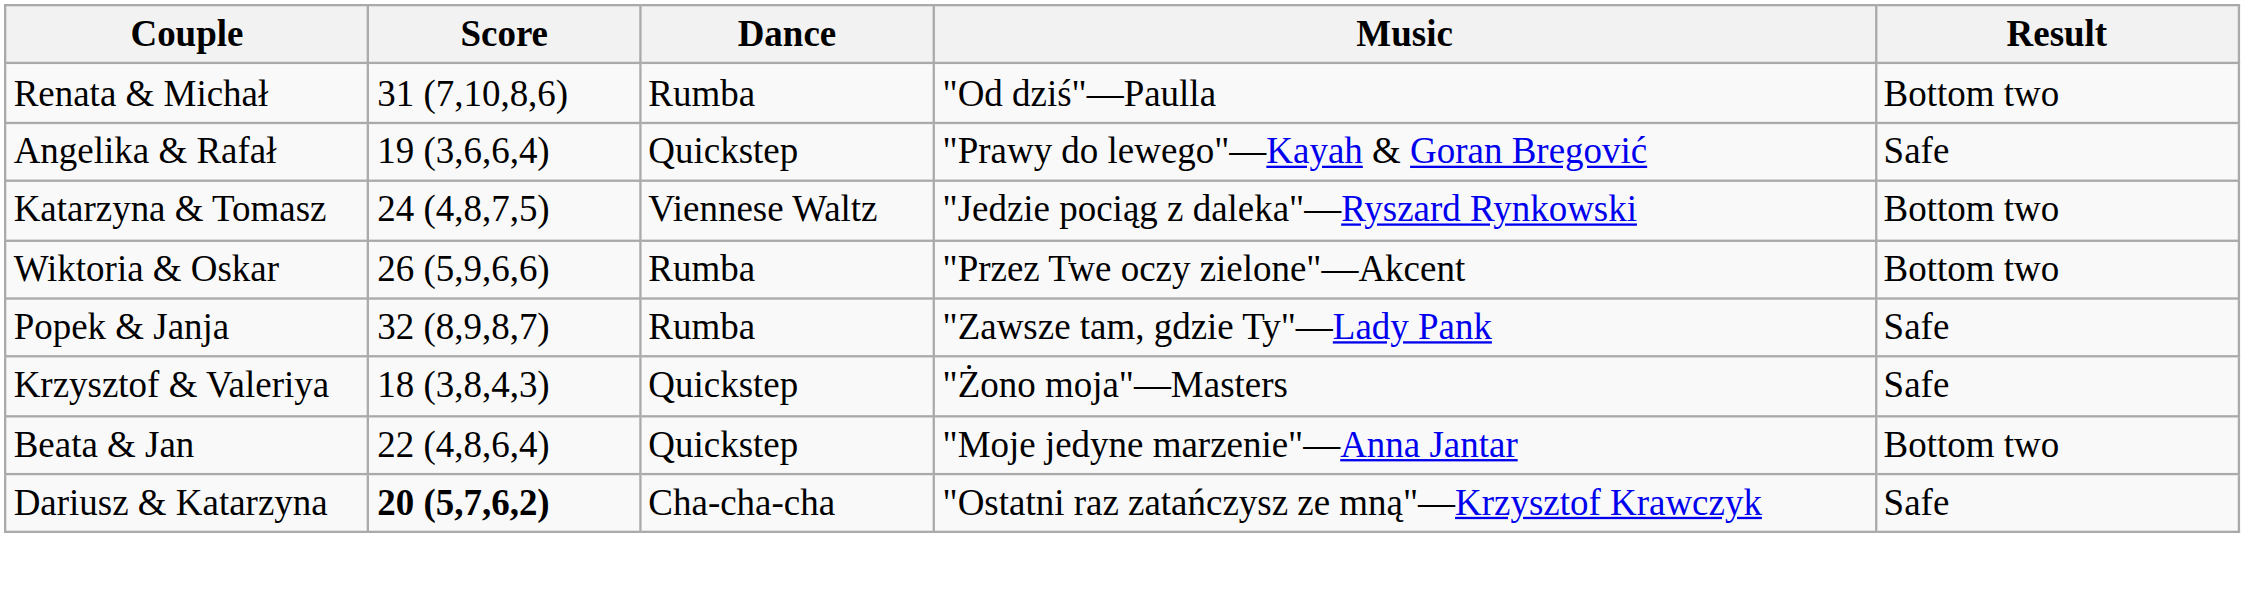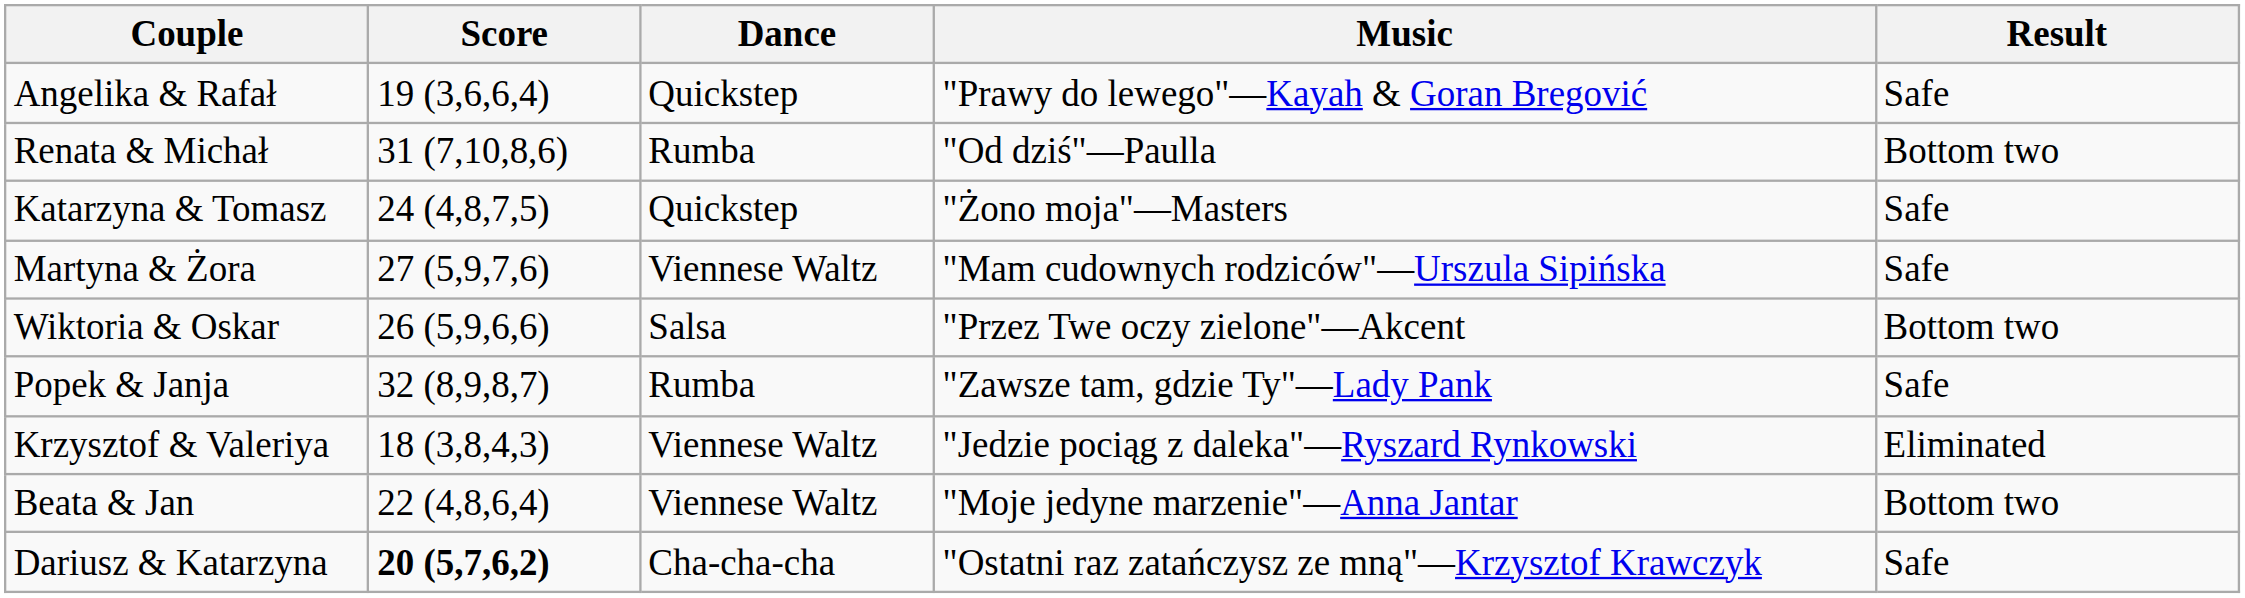rows swapped: Angelika & Rafał <-> Renata & Michał
Katarzyna & Tomasz | Dance: Viennese Waltz -> Quickstep
Katarzyna & Tomasz | Music: "Jedzie pociąg z daleka"—Ryszard Rynkowski -> "Żono moja"—Masters
Katarzyna & Tomasz | Result: Bottom two -> Safe
+ row: Martyna & Żora | 27 (5,9,7,6) | Viennese Waltz | "Mam cudownych rodziców"—Urszula Sipińska | Safe
Wiktoria & Oskar | Dance: Rumba -> Salsa
Krzysztof & Valeriya | Dance: Quickstep -> Viennese Waltz
Krzysztof & Valeriya | Music: "Żono moja"—Masters -> "Jedzie pociąg z daleka"—Ryszard Rynkowski
Krzysztof & Valeriya | Result: Safe -> Eliminated
Beata & Jan | Dance: Quickstep -> Viennese Waltz
